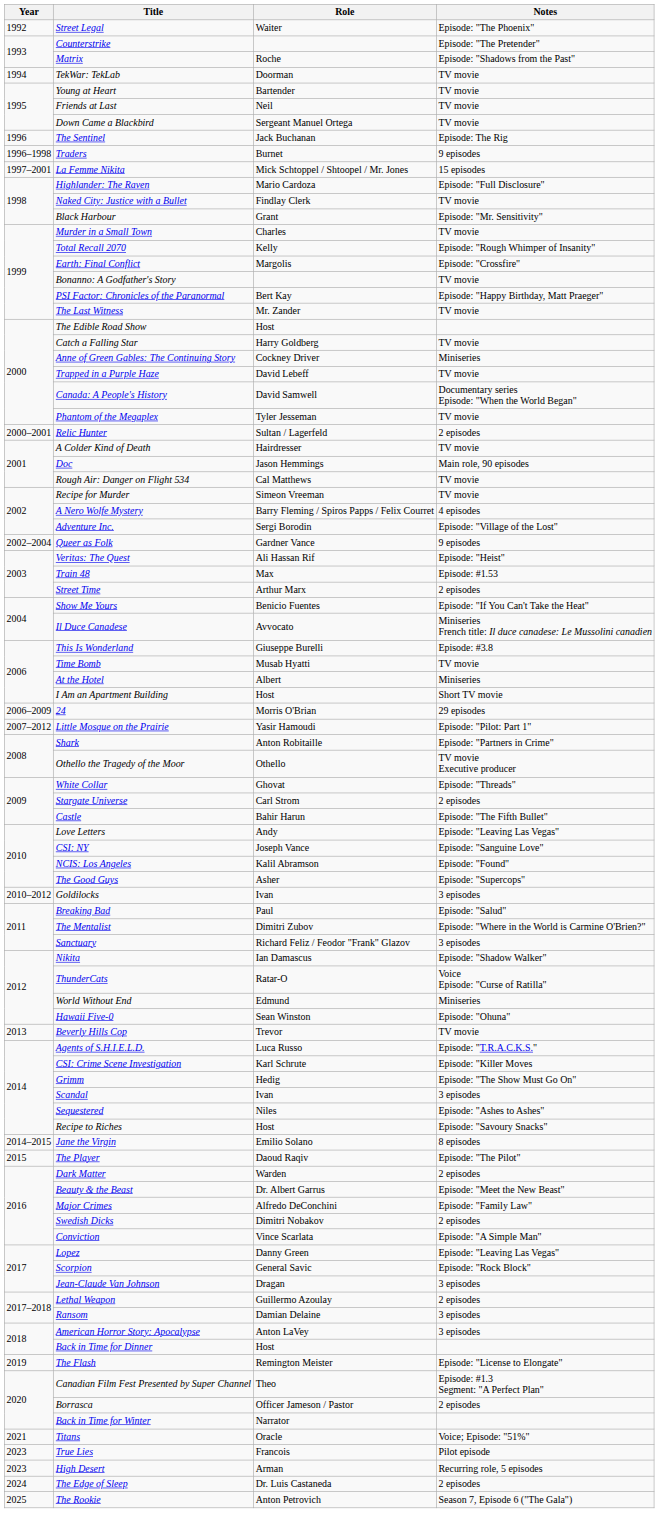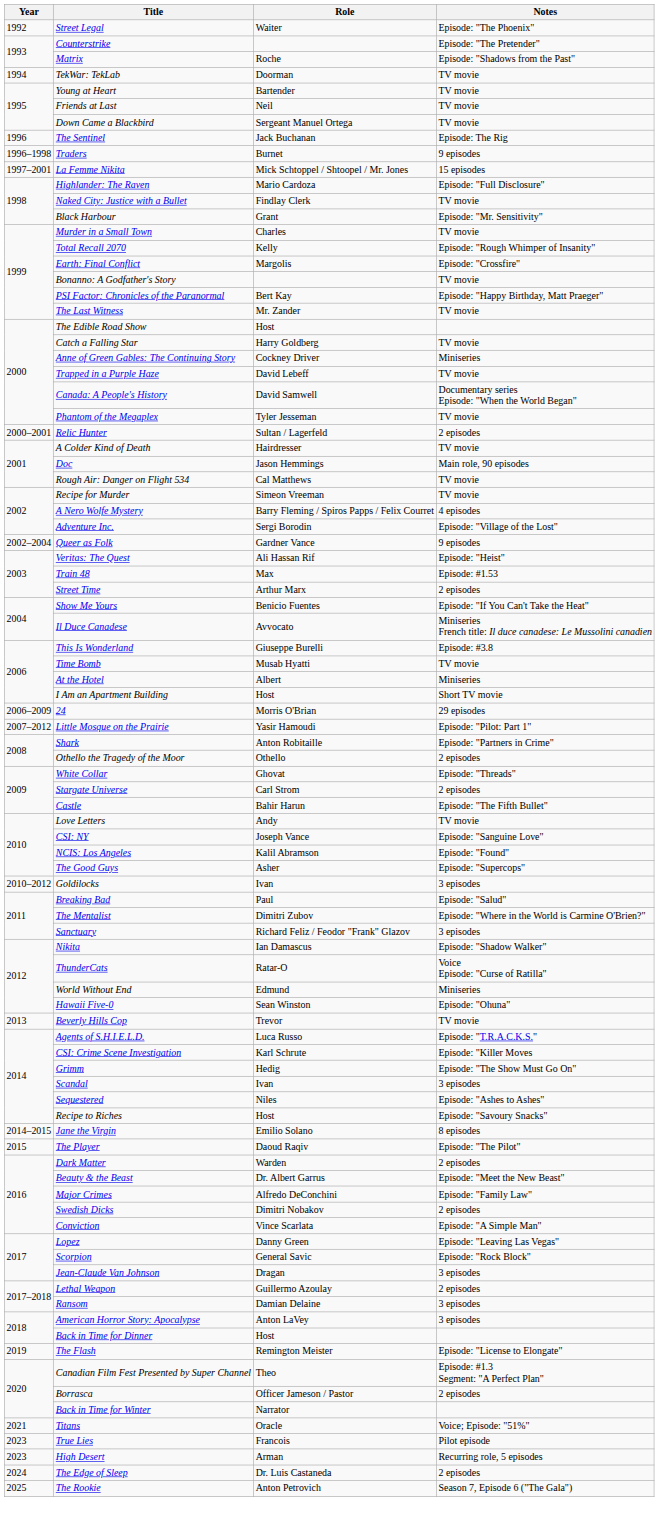Othello the Tragedy of the Moor | Notes: TV movie Executive producer -> 2 episodes
Love Letters | Notes: Episode: "Leaving Las Vegas" -> TV movie
